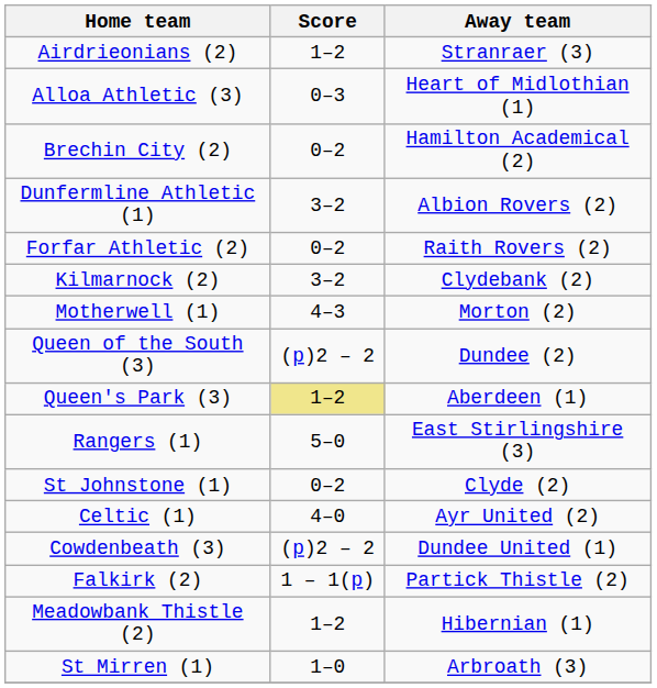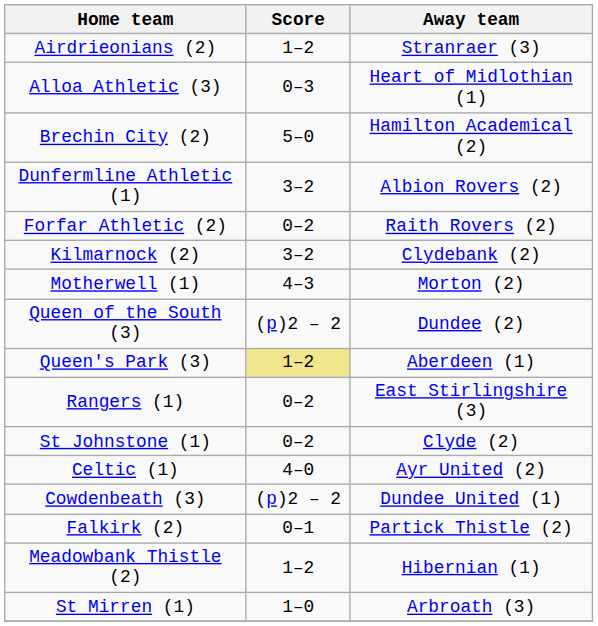Brechin City (2) | Score: 0–2 -> 5–0
Rangers (1) | Score: 5–0 -> 0–2
Falkirk (2) | Score: 1 – 1(p) -> 0–1
